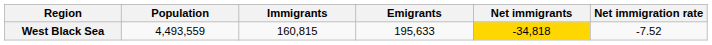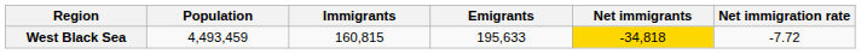West Black Sea | Population: 4,493,559 -> 4,493,459
West Black Sea | Net immigration rate: -7.52 -> -7.72
